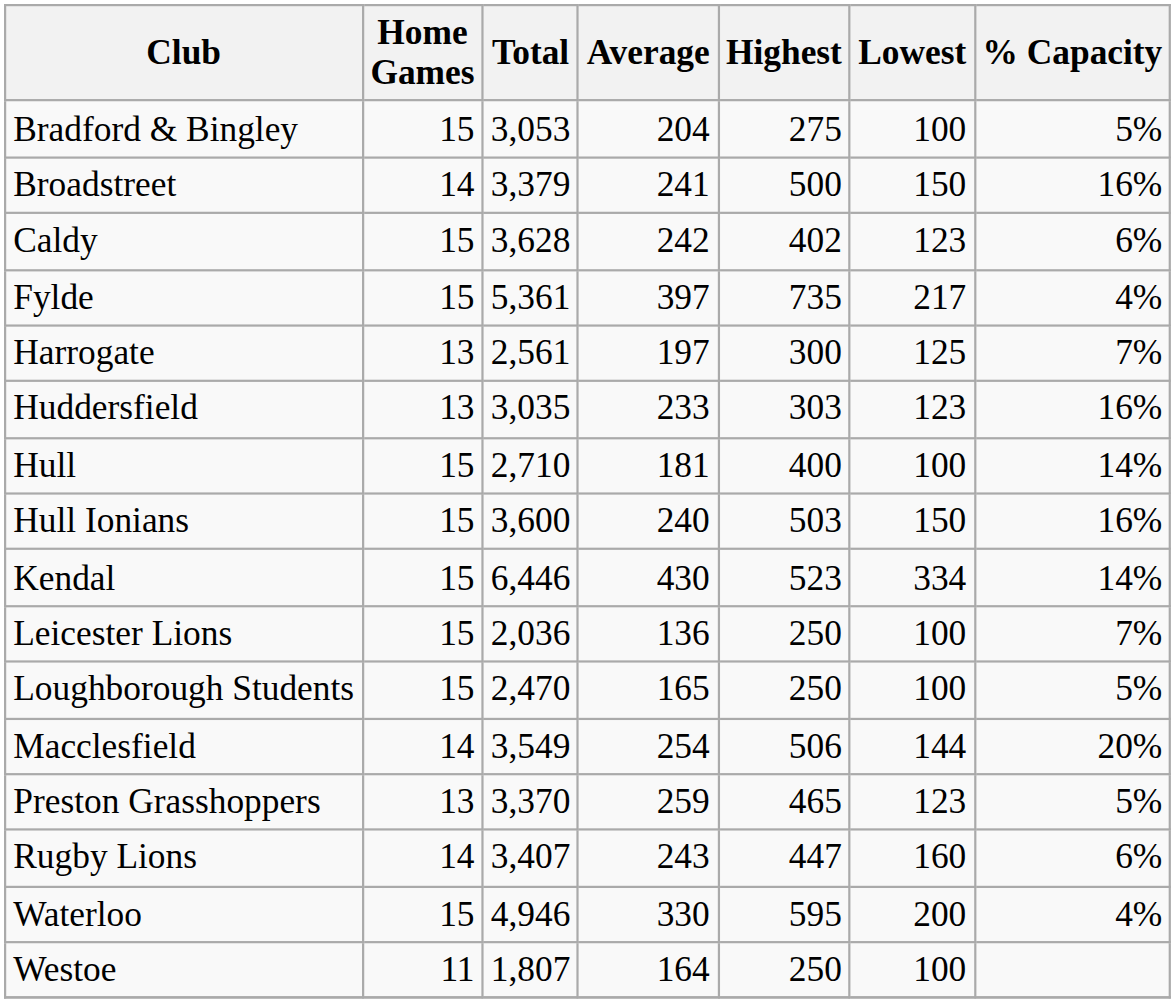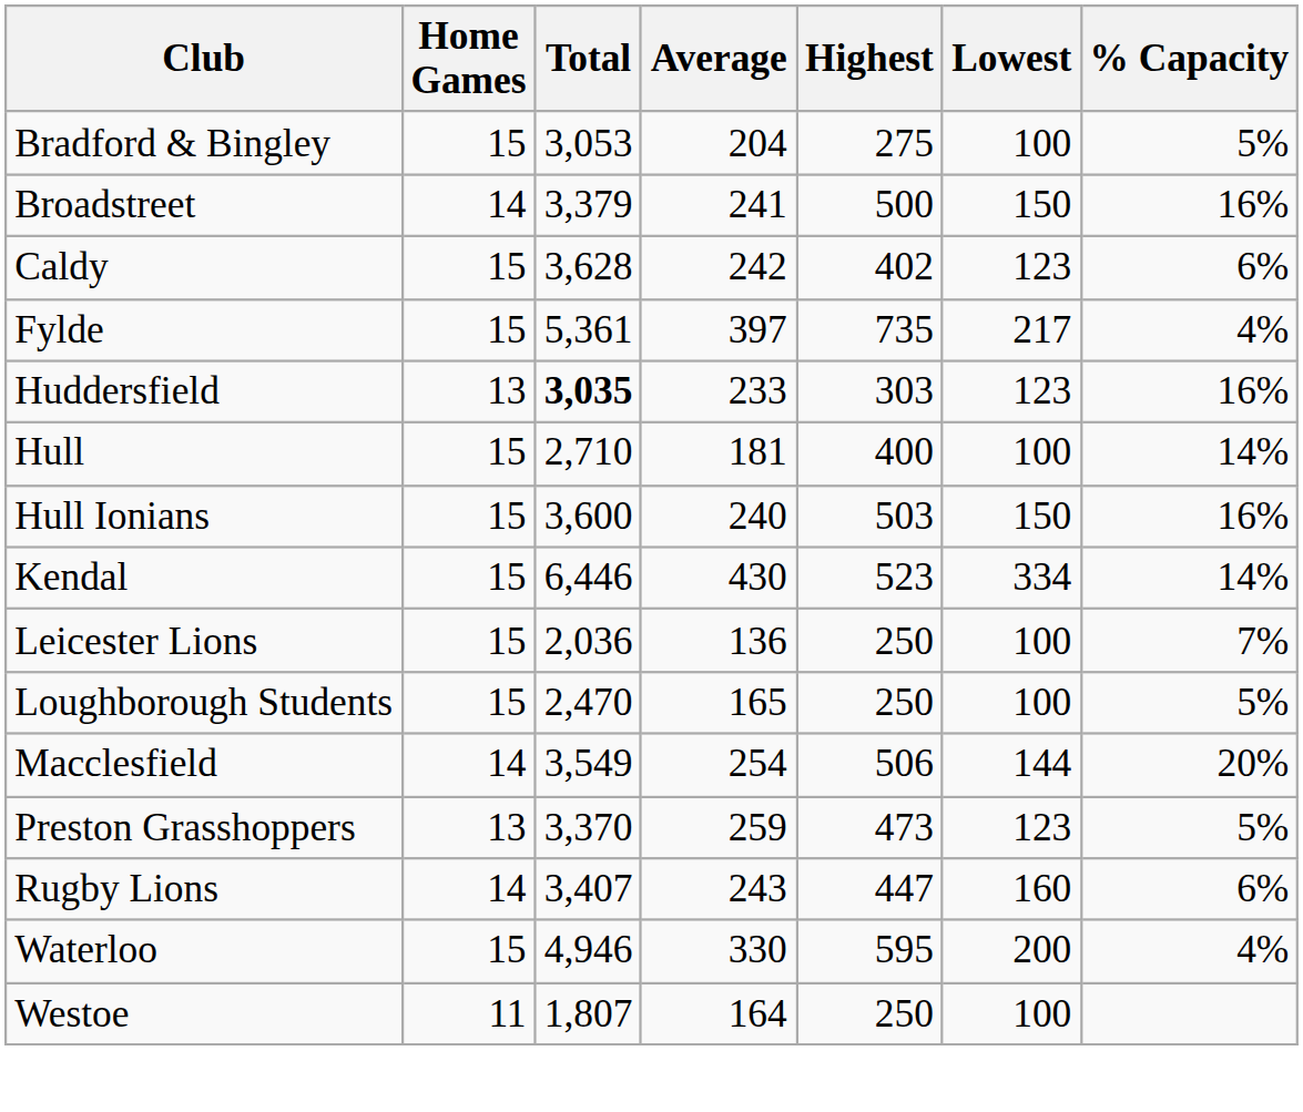- row: Harrogate | 13 | 2,561 | 197 | 300 | 125 | 7%
Huddersfield | Total: normal -> bold
Preston Grasshoppers | Highest: 465 -> 473
